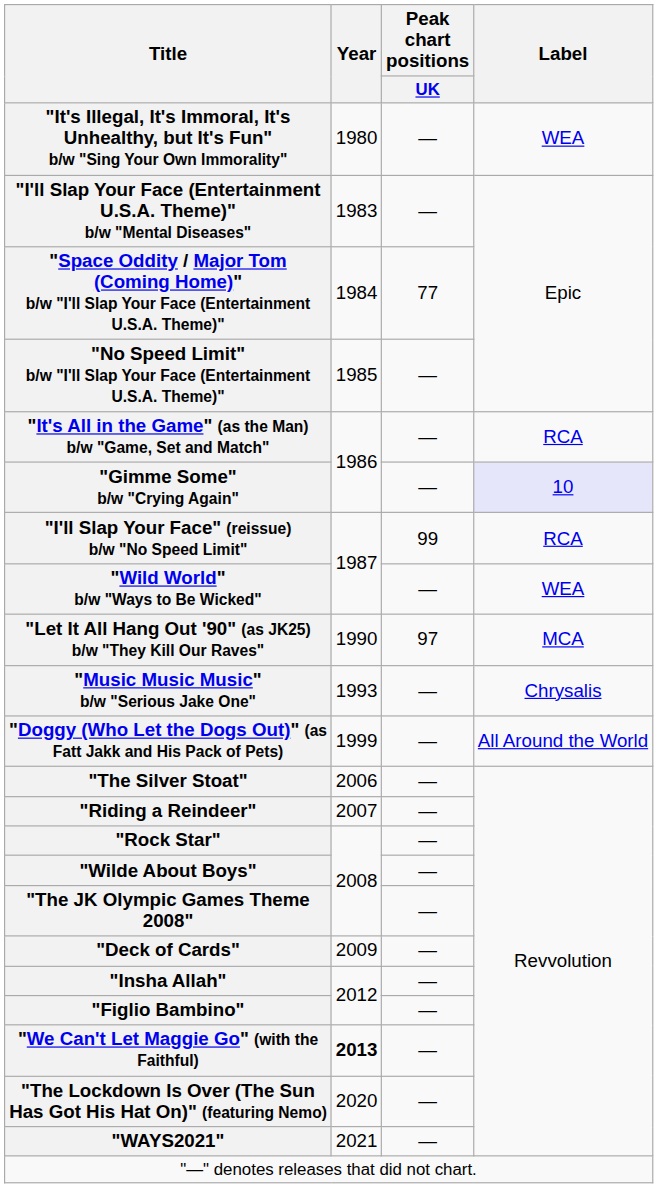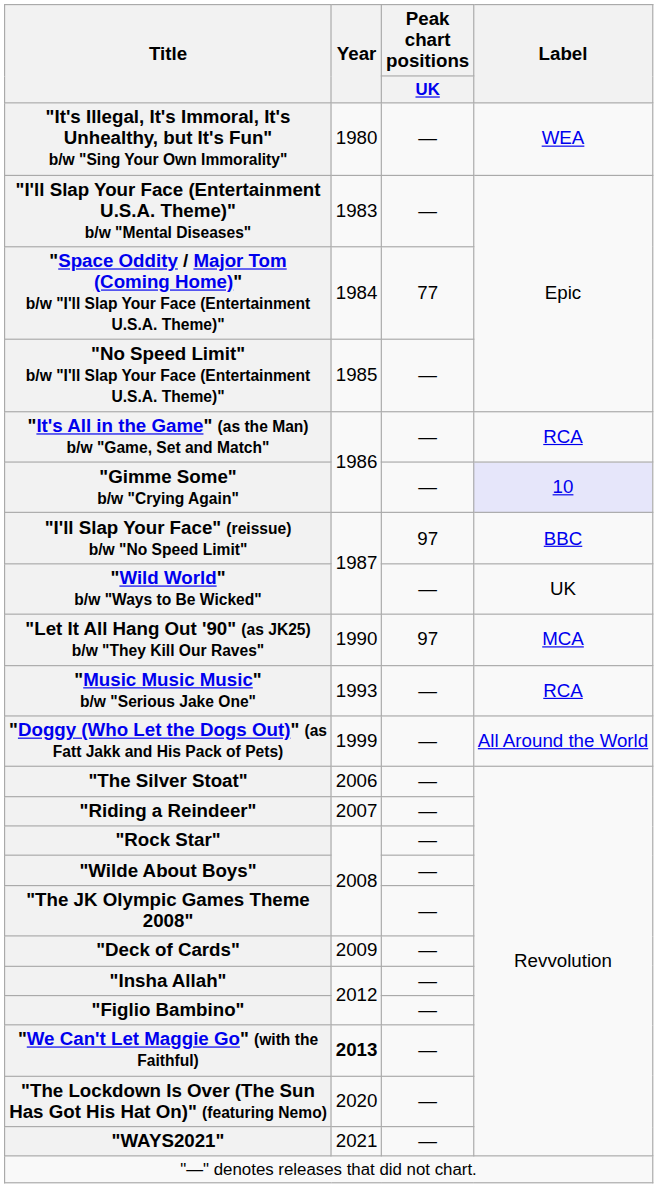"I'll Slap Your Face" (reissue) b/w "No Speed Limit" | Peak chart positions / UK: 99 -> 97
"I'll Slap Your Face" (reissue) b/w "No Speed Limit" | Label: RCA -> BBC
"Wild World" b/w "Ways to Be Wicked" | Label: WEA -> UK
"Music Music Music" b/w "Serious Jake One" | Label: Chrysalis -> RCA
